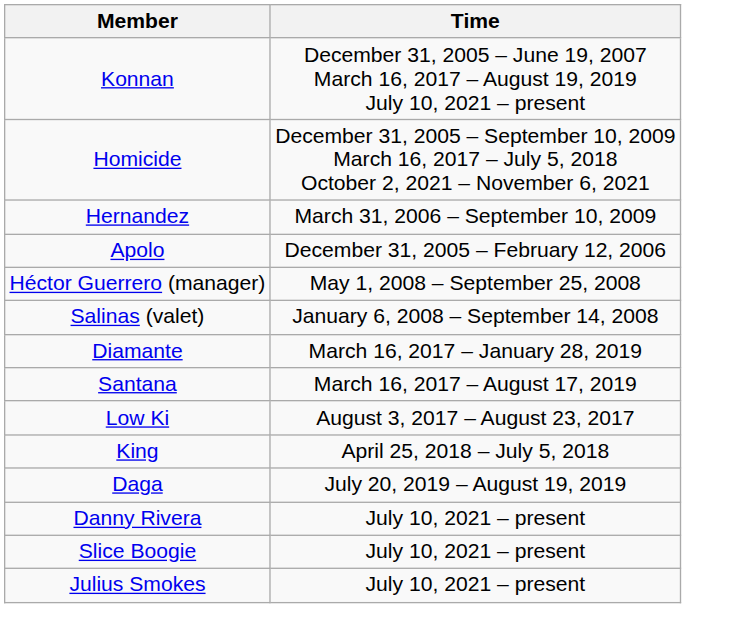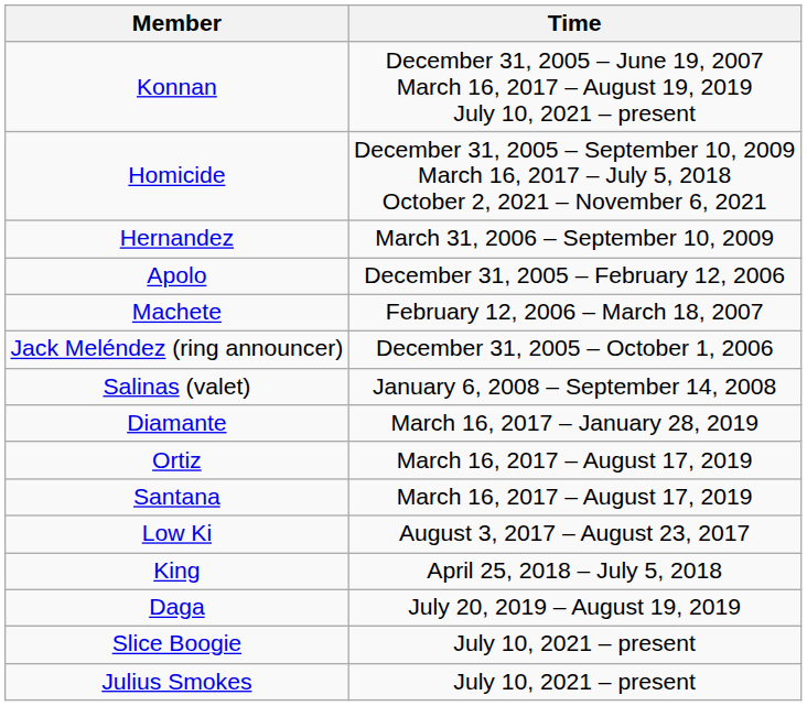+ row: Machete | February 12, 2006 – March 18, 2007
+ row: Jack Meléndez (ring announcer) | December 31, 2005 – October 1, 2006
- row: Héctor Guerrero (manager) | May 1, 2008 – September 25, 2008
+ row: Ortiz | March 16, 2017 – August 17, 2019
- row: Danny Rivera | July 10, 2021 – present
